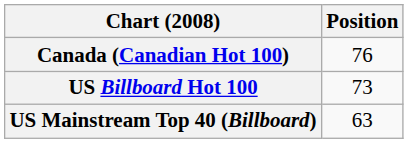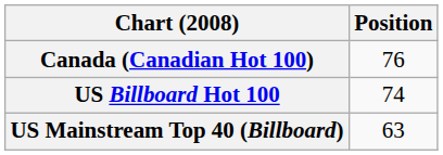US Billboard Hot 100 | Position: 73 -> 74
